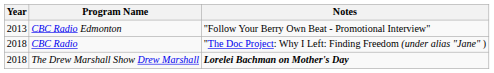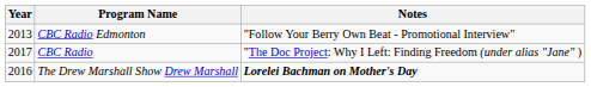CBC Radio | Year: 2018 -> 2017
The Drew Marshall Show Drew Marshall | Year: 2018 -> 2016
